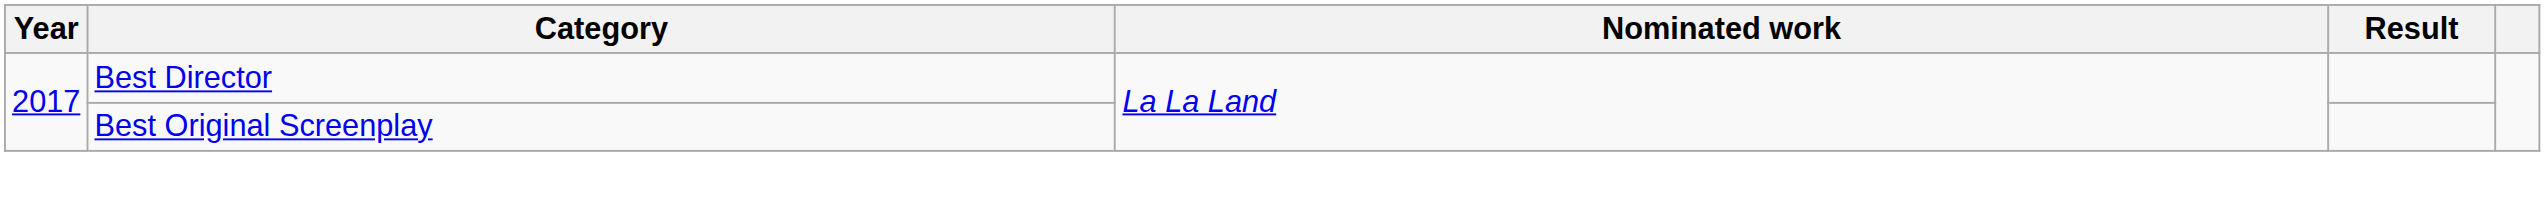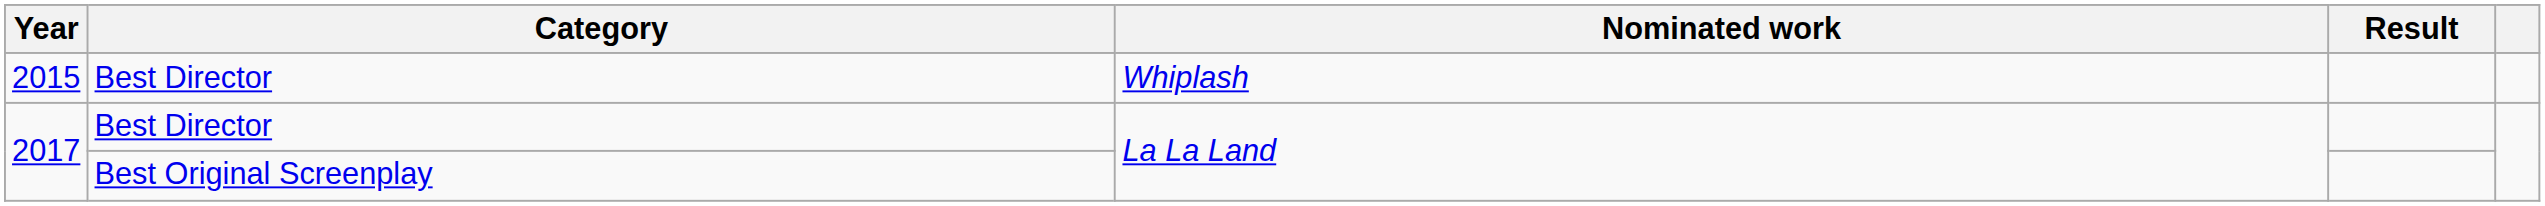+ row: 2015 | Best Director | Whiplash
